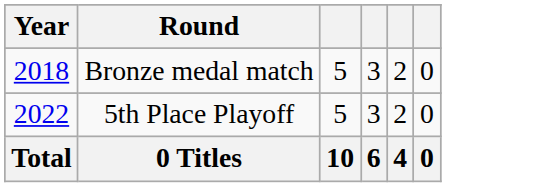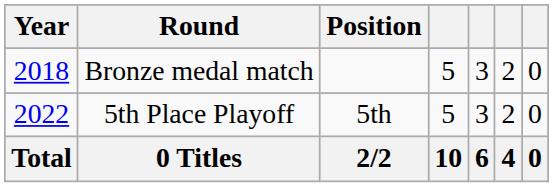+ column: Position | 5th | 2/2
